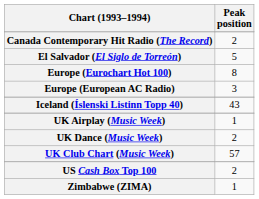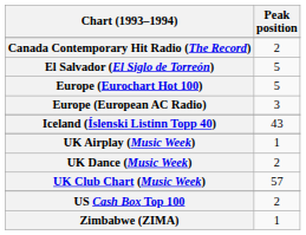Europe (Eurochart Hot 100) | Peak position: 8 -> 5
